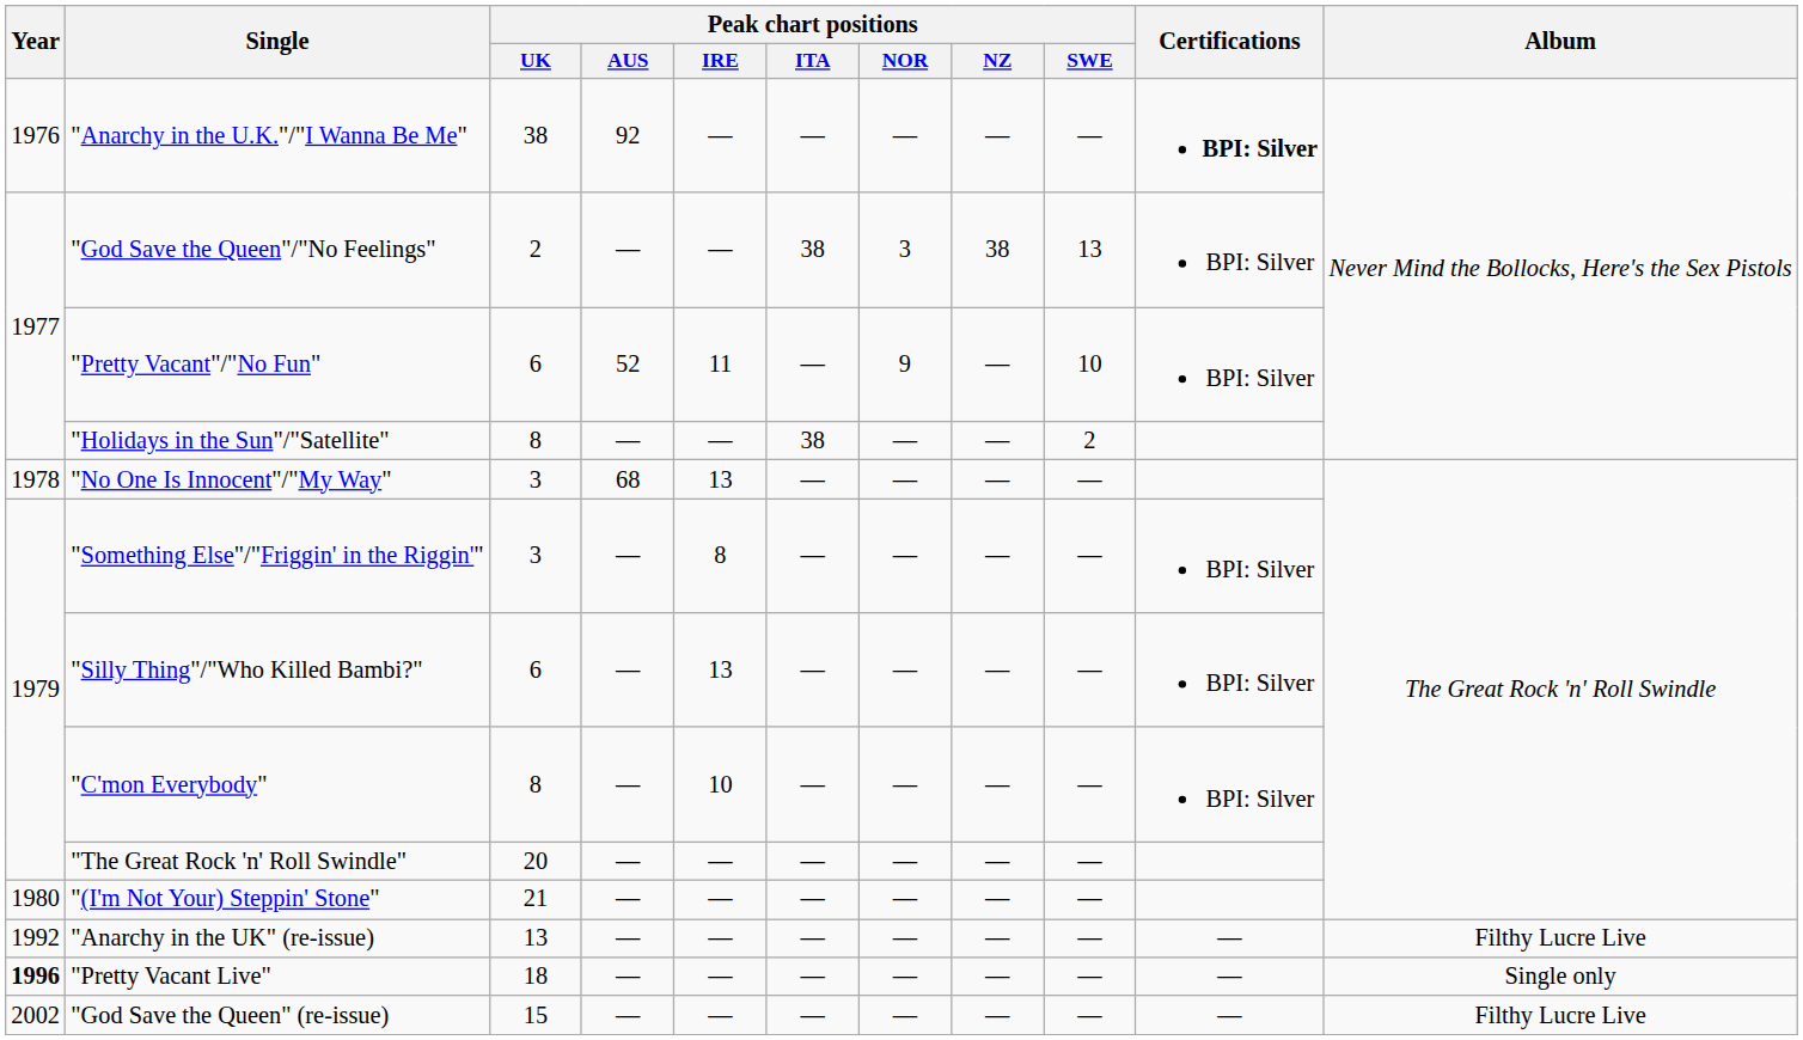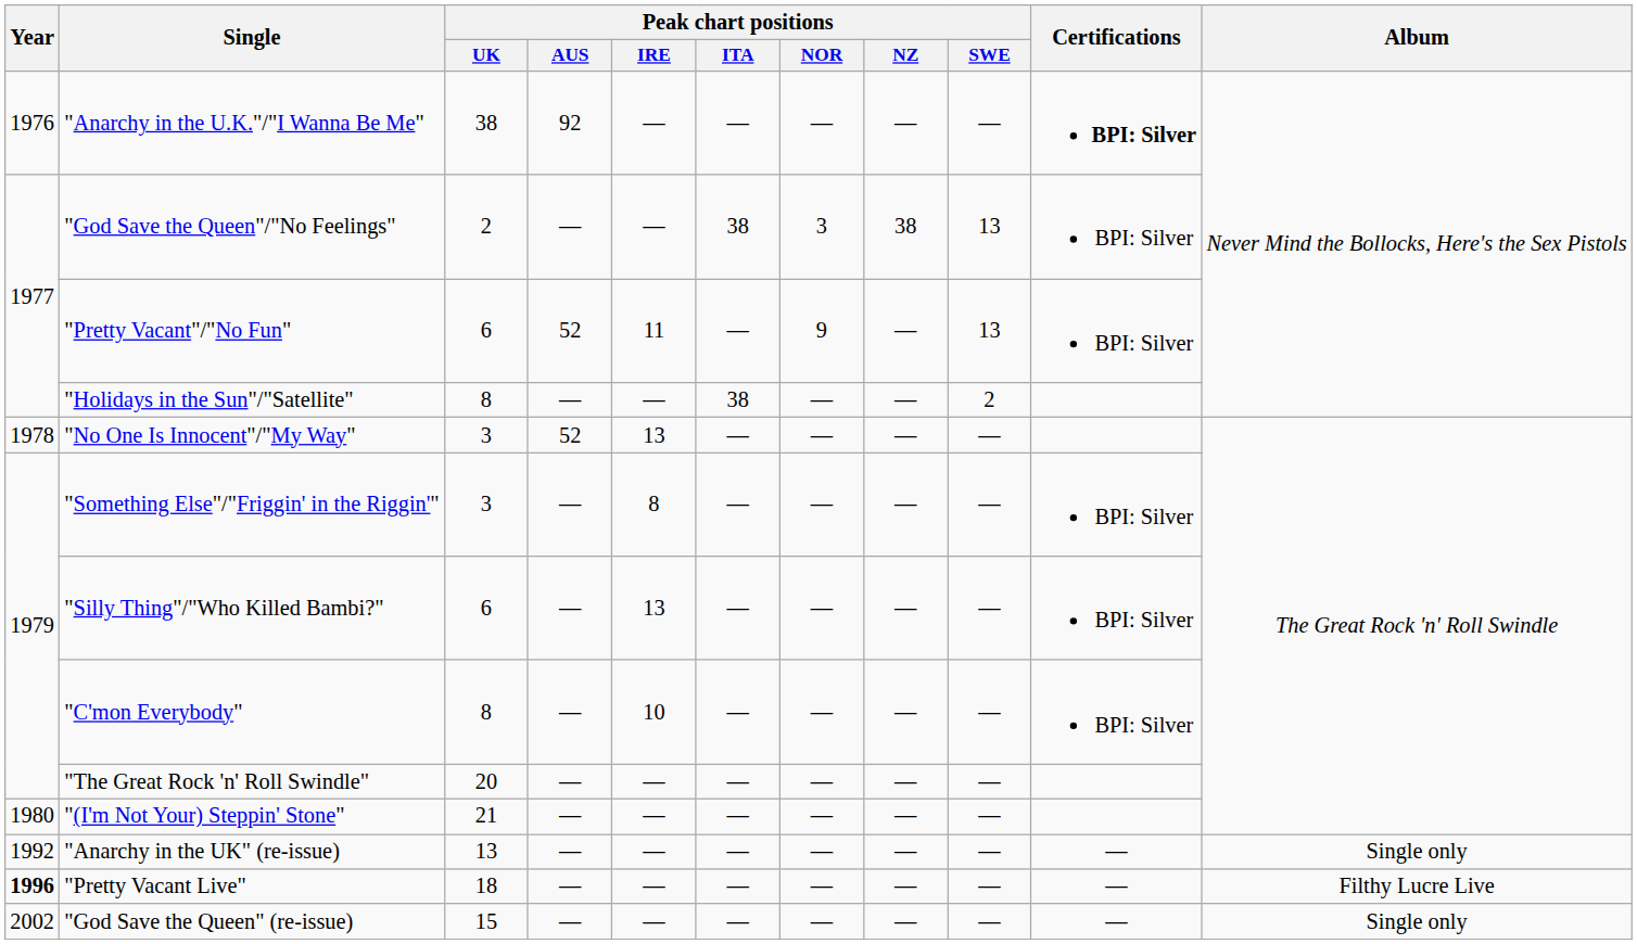"Pretty Vacant"/"No Fun" | Peak chart positions / SWE: 10 -> 13
"No One Is Innocent"/"My Way" | Peak chart positions / AUS: 68 -> 52
"Anarchy in the UK" (re-issue) | Album: Filthy Lucre Live -> Single only
"Pretty Vacant Live" | Album: Single only -> Filthy Lucre Live
"God Save the Queen" (re-issue) | Album: Filthy Lucre Live -> Single only
